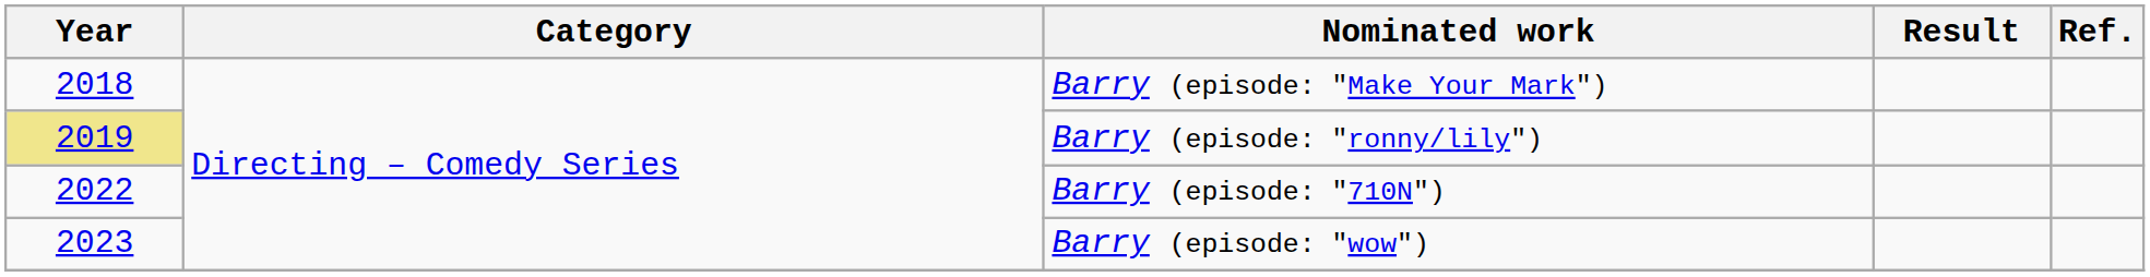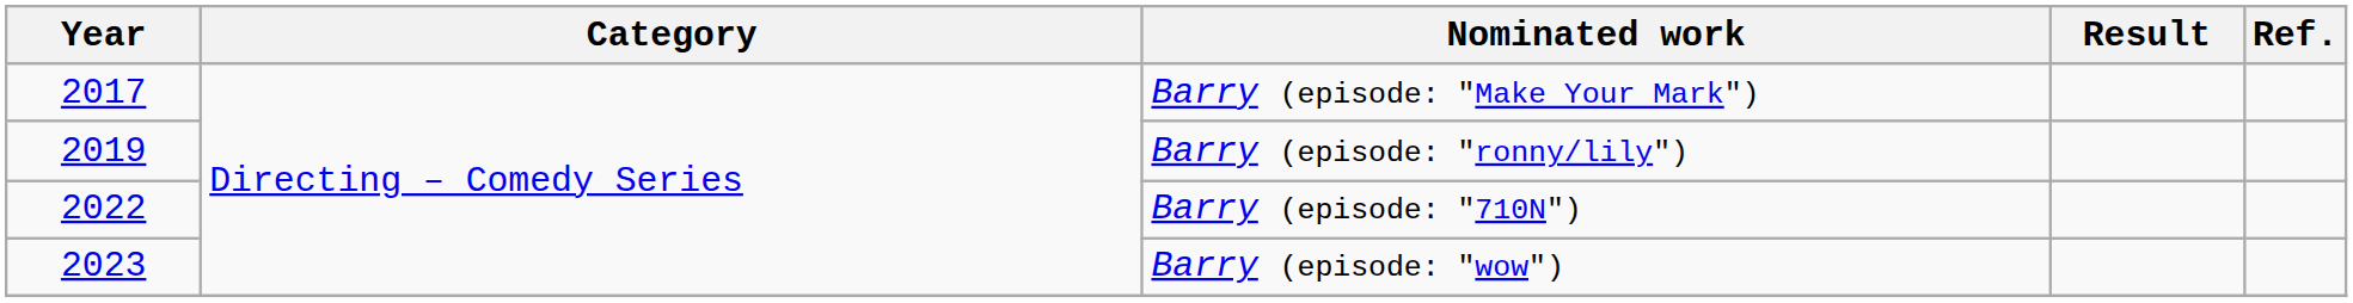Barry (episode: "Make Your Mark") | Year: 2018 -> 2017
Barry (episode: "ronny/lily") | Year: khaki background -> no background
